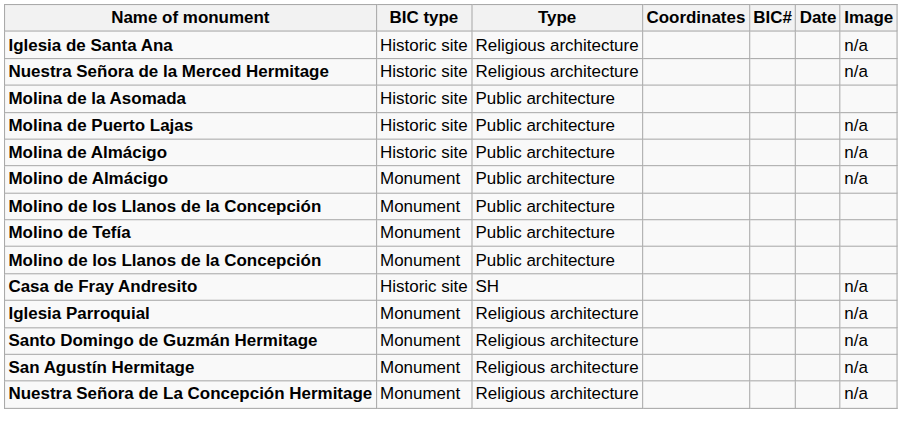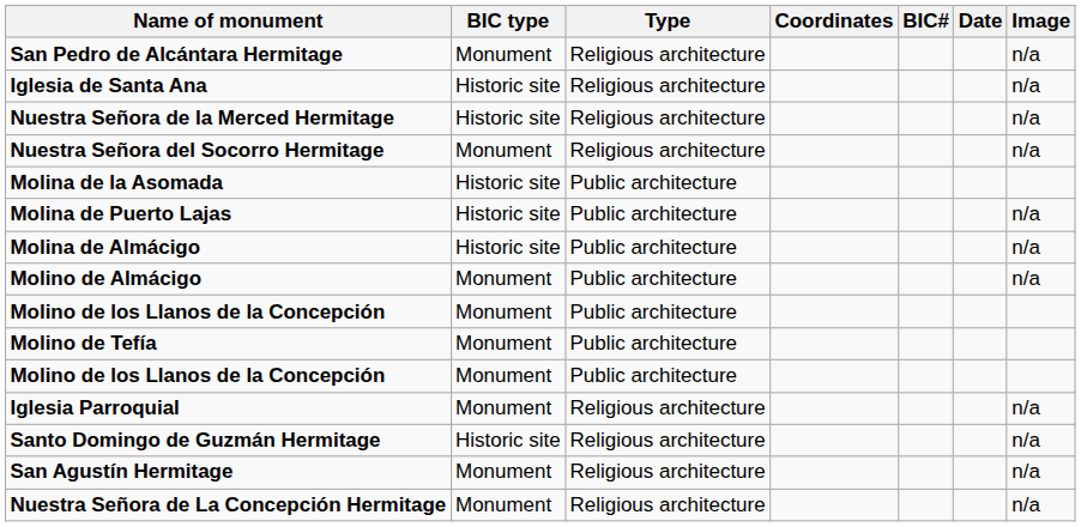+ row: San Pedro de Alcántara Hermitage | Monument | Religious architecture | n/a
+ row: Nuestra Señora del Socorro Hermitage | Monument | Religious architecture | n/a
- row: Casa de Fray Andresito | Historic site | SH | n/a
Santo Domingo de Guzmán Hermitage | BIC type: Monument -> Historic site
